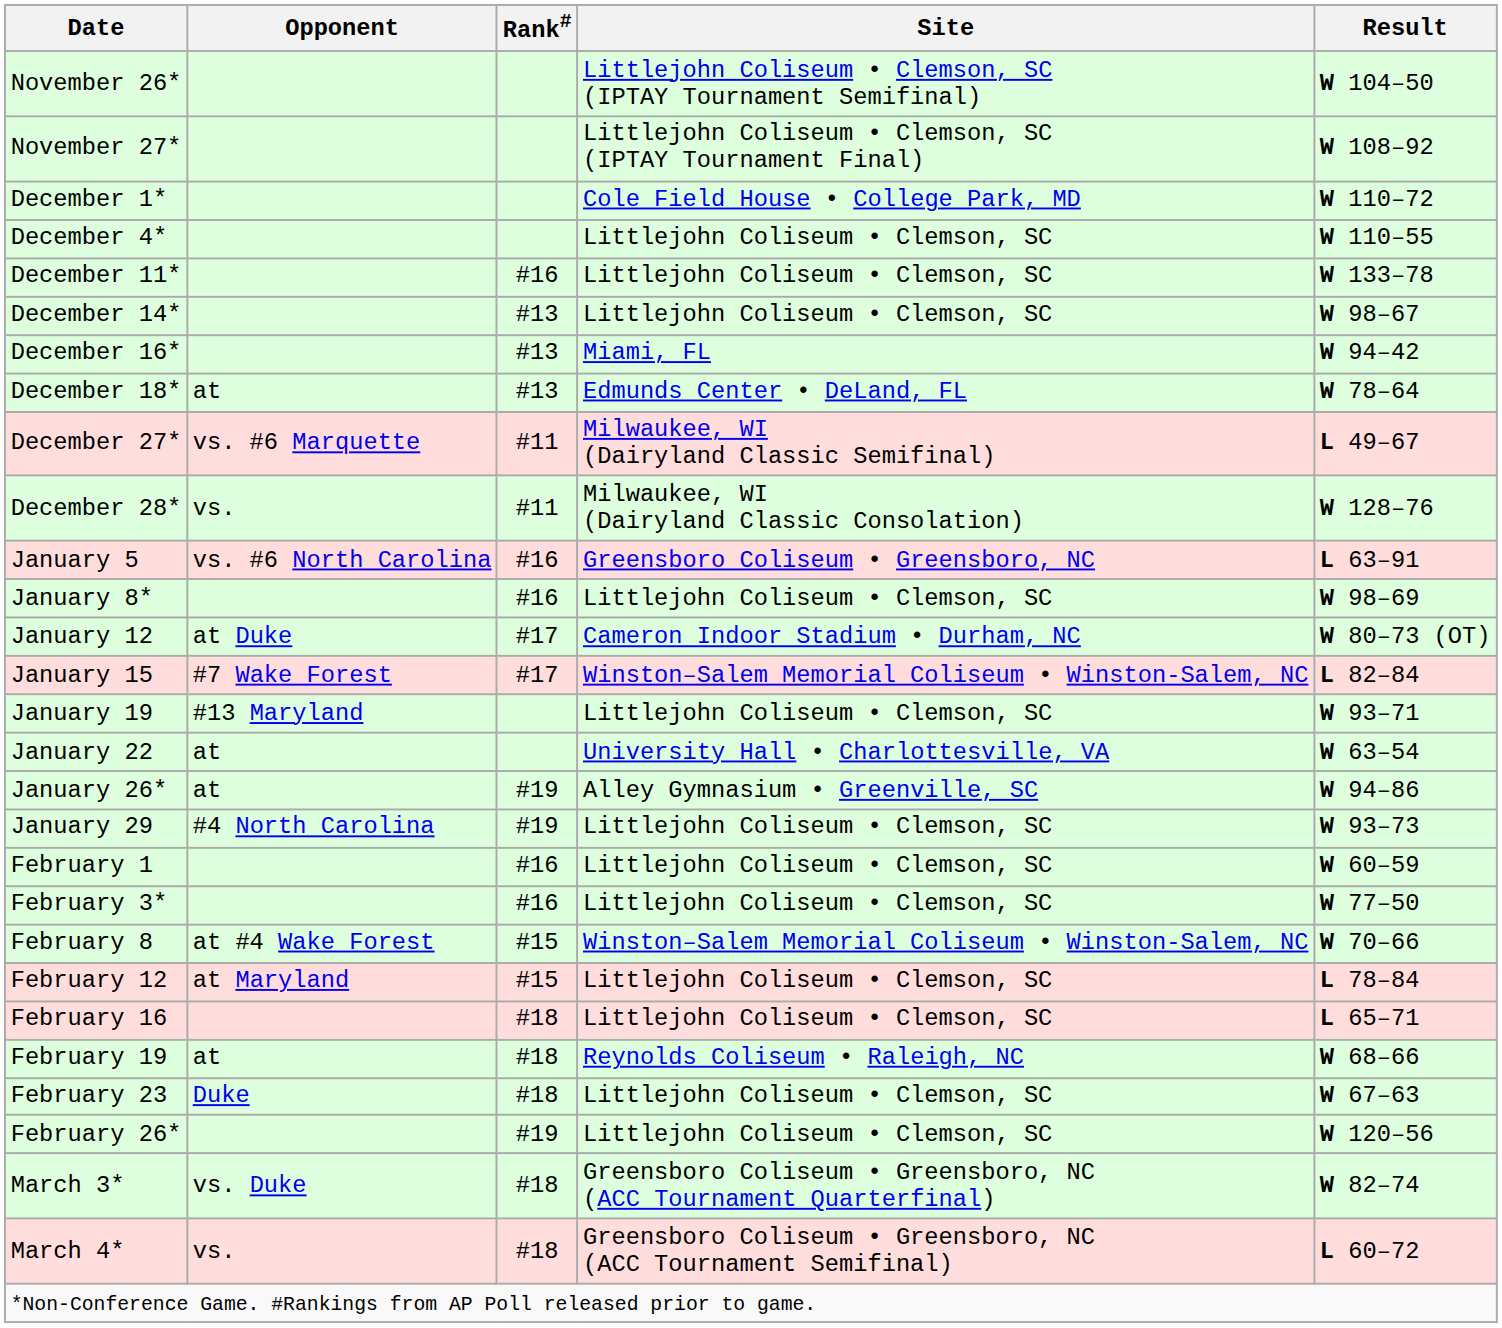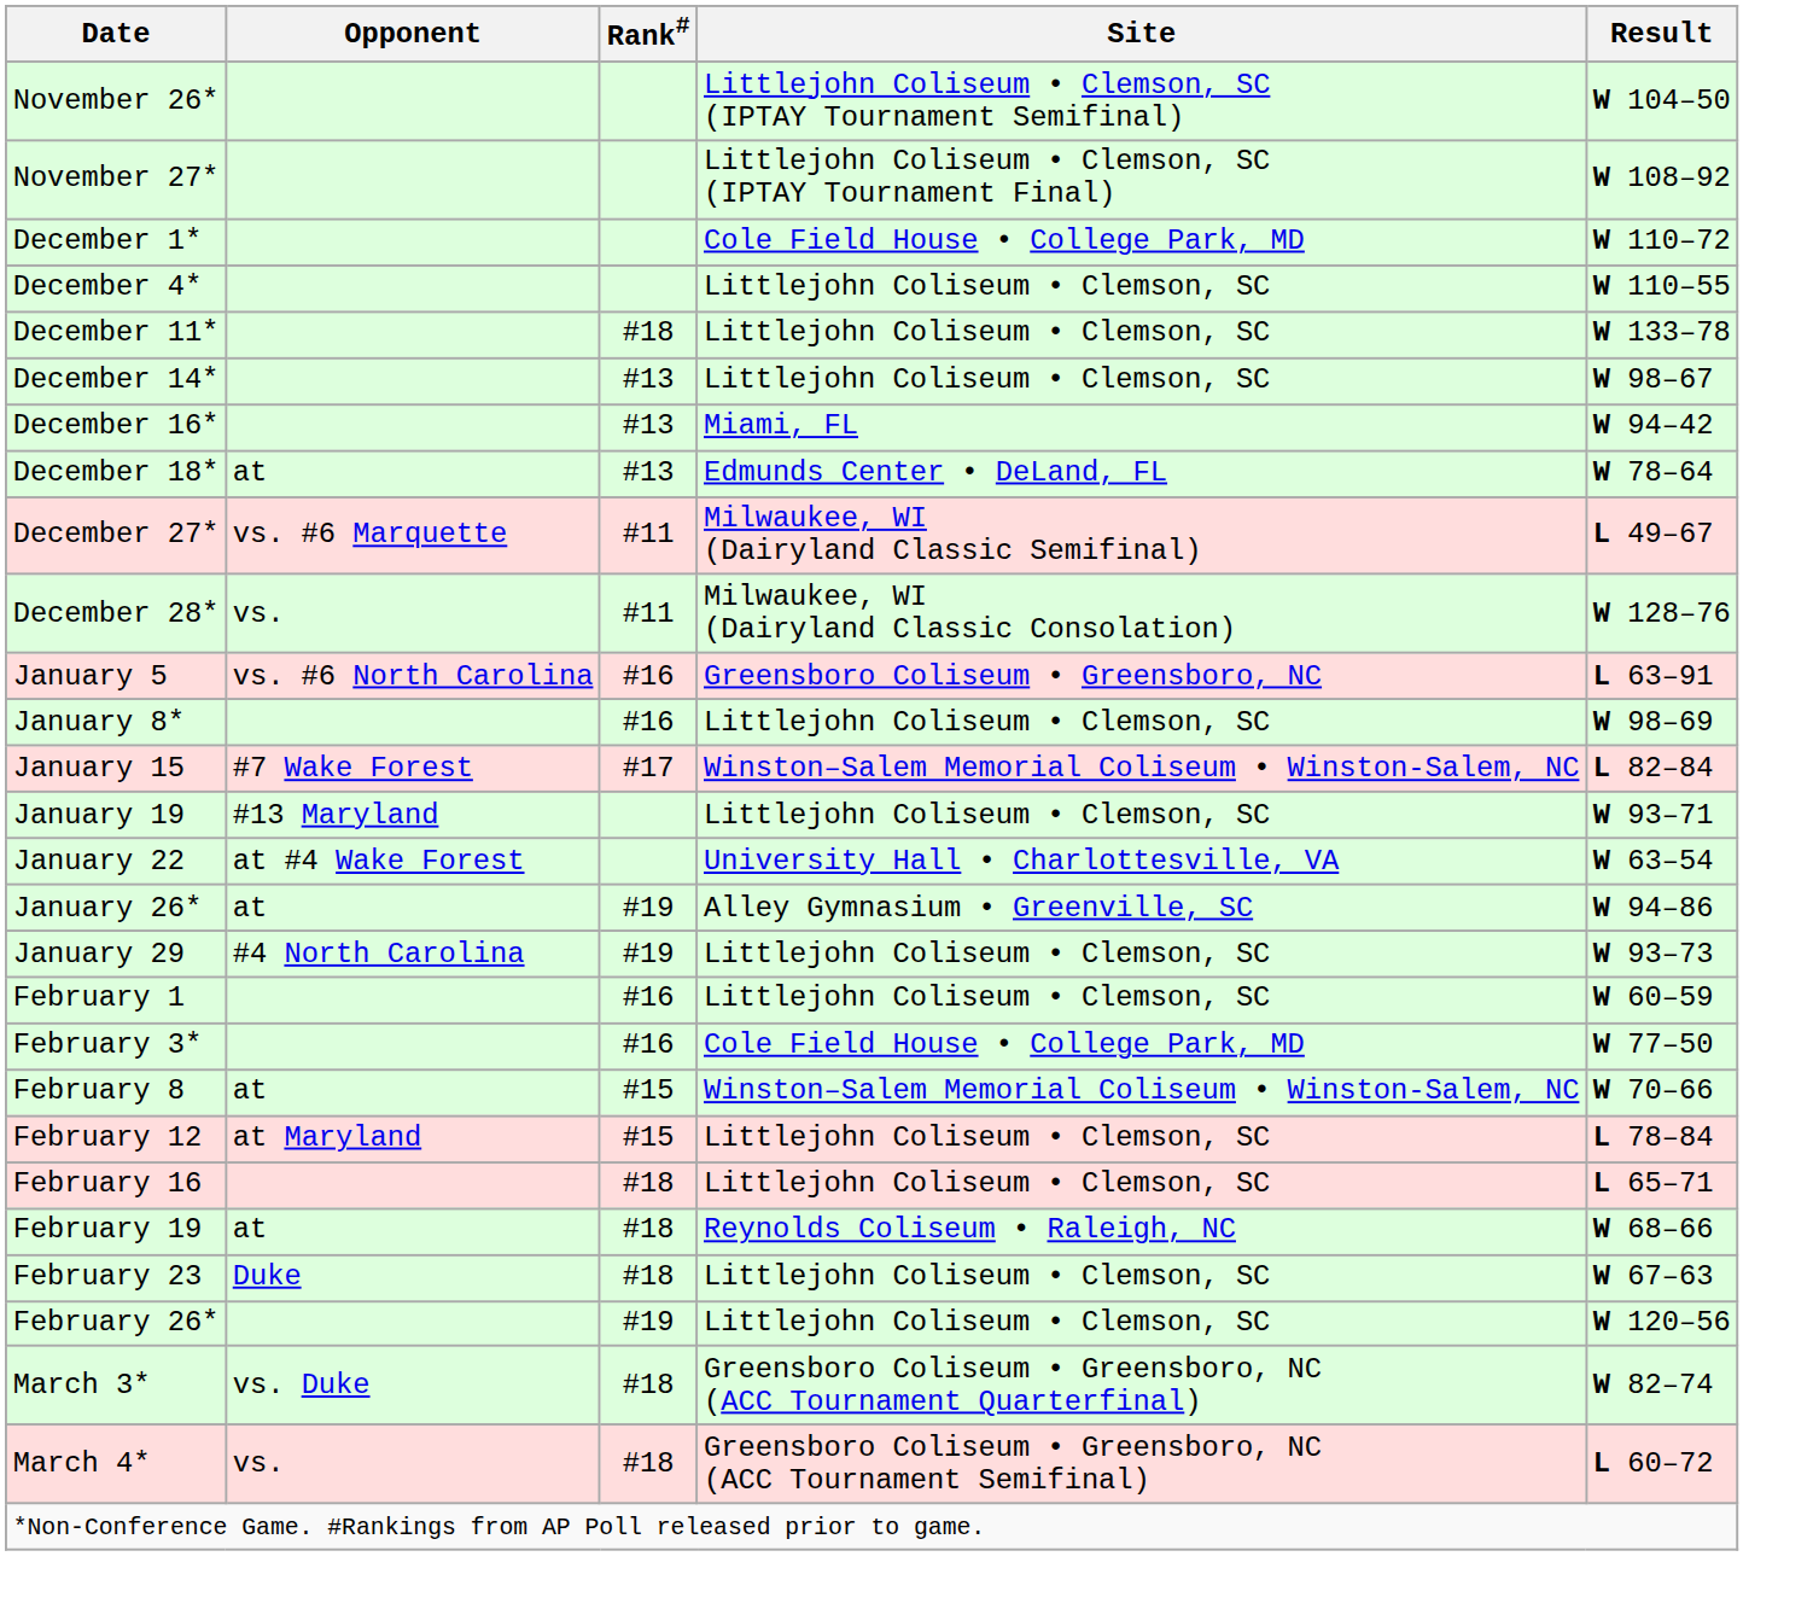December 11* | Rank#: #16 -> #18
- row: January 12 | at Duke | #17 | Cameron Indoor Stadium • Durham, NC | W 80–73 (OT)
January 22 | Opponent: at -> at #4 Wake Forest
February 3* | Site: Littlejohn Coliseum • Clemson, SC -> Cole Field House • College Park, MD
February 8 | Opponent: at #4 Wake Forest -> at
